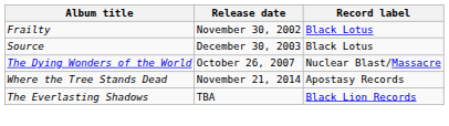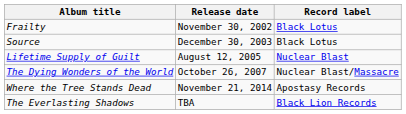+ row: Lifetime Supply of Guilt | August 12, 2005 | Nuclear Blast
